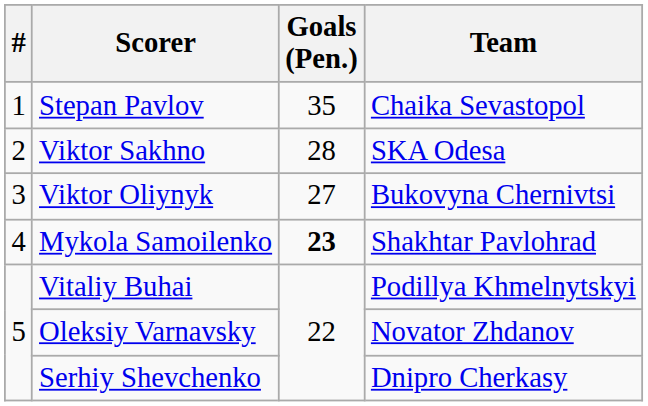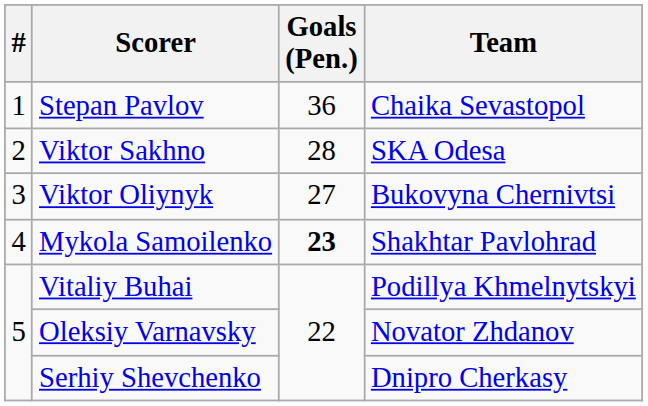Stepan Pavlov | Goals (Pen.): 35 -> 36
